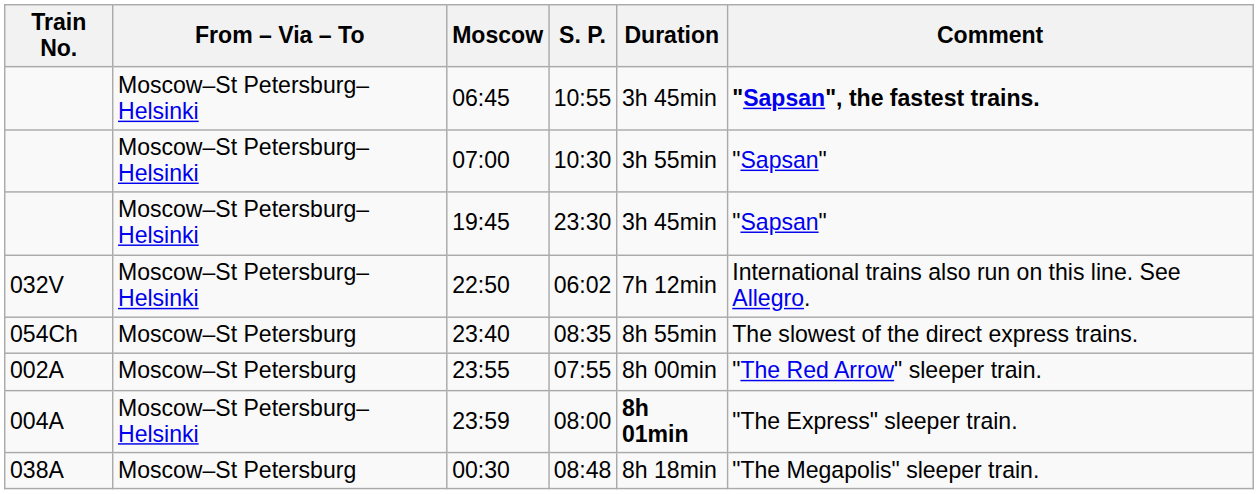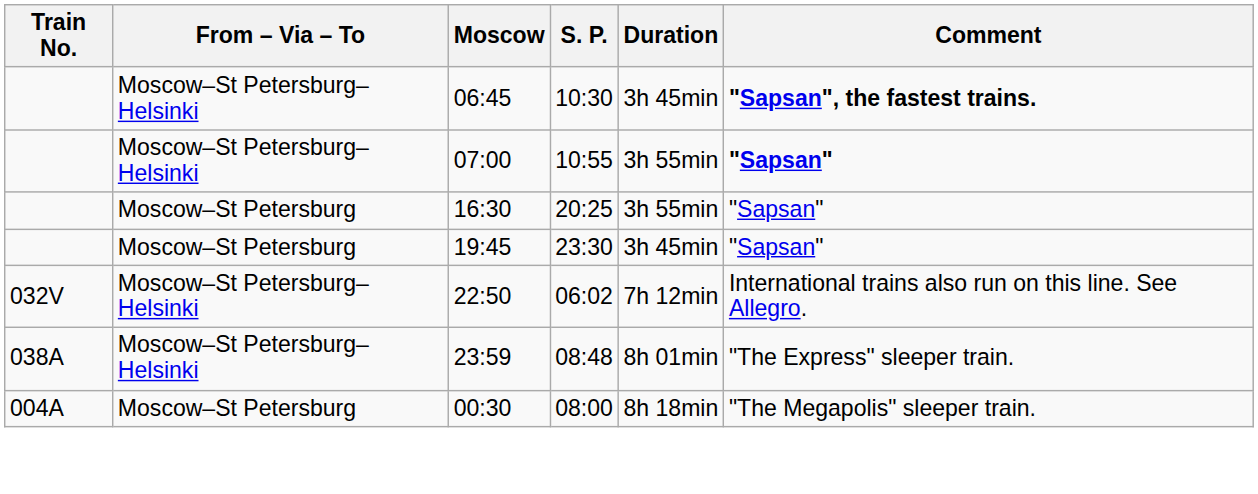06:45 | S. P.: 10:55 -> 10:30
07:00 | S. P.: 10:30 -> 10:55
07:00 | Comment: normal -> bold
+ row: Moscow–St Petersburg | 16:30 | 20:25 | 3h 55min | "Sapsan"
19:45 | From – Via – To: Moscow–St Petersburg–Helsinki -> Moscow–St Petersburg
- row: 054Ch | Moscow–St Petersburg | 23:40 | 08:35 | 8h 55min | The slowest of the direct express trains.
- row: 002A | Moscow–St Petersburg | 23:55 | 07:55 | 8h 00min | "The Red Arrow" sleeper train.
23:59 | Train No.: 004A -> 038A
23:59 | S. P.: 08:00 -> 08:48
23:59 | Duration: bold -> normal
00:30 | Train No.: 038A -> 004A
00:30 | S. P.: 08:48 -> 08:00
